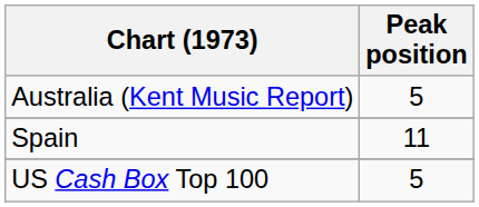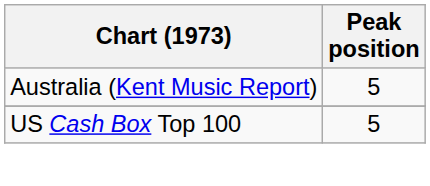- row: Spain | 11
